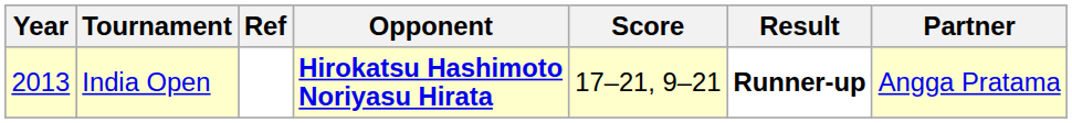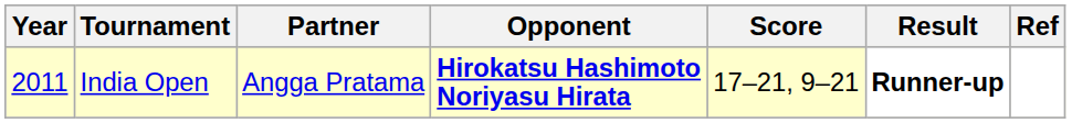columns swapped: Partner <-> Ref
India Open | Year: 2013 -> 2011
